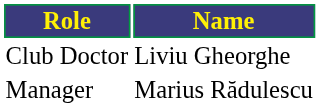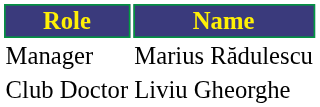rows swapped: Manager <-> Club Doctor
